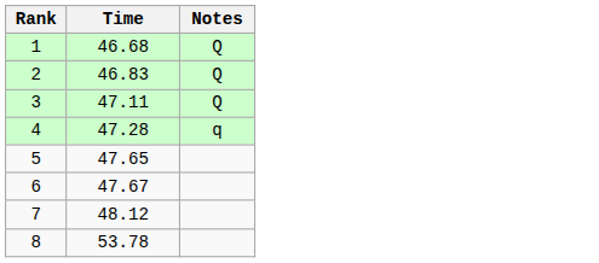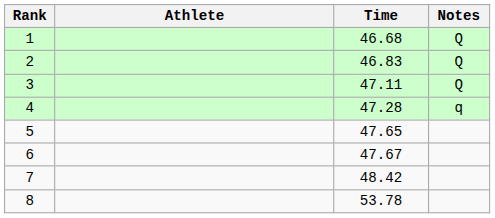+ column: Athlete
7 | Time: 48.12 -> 48.42
